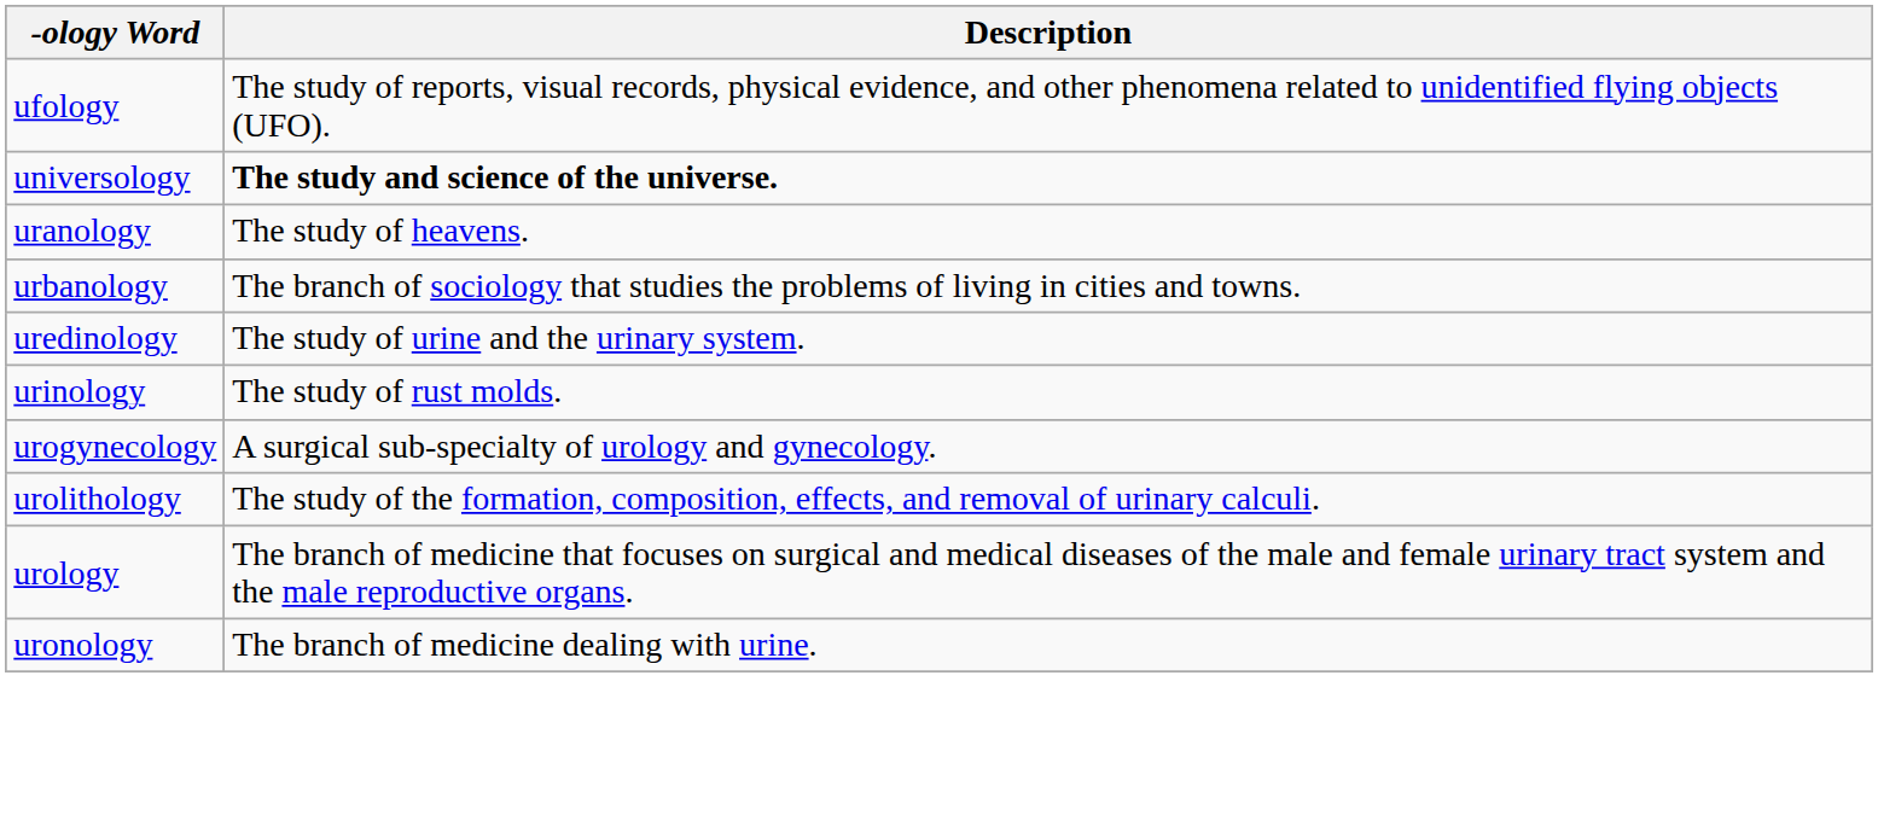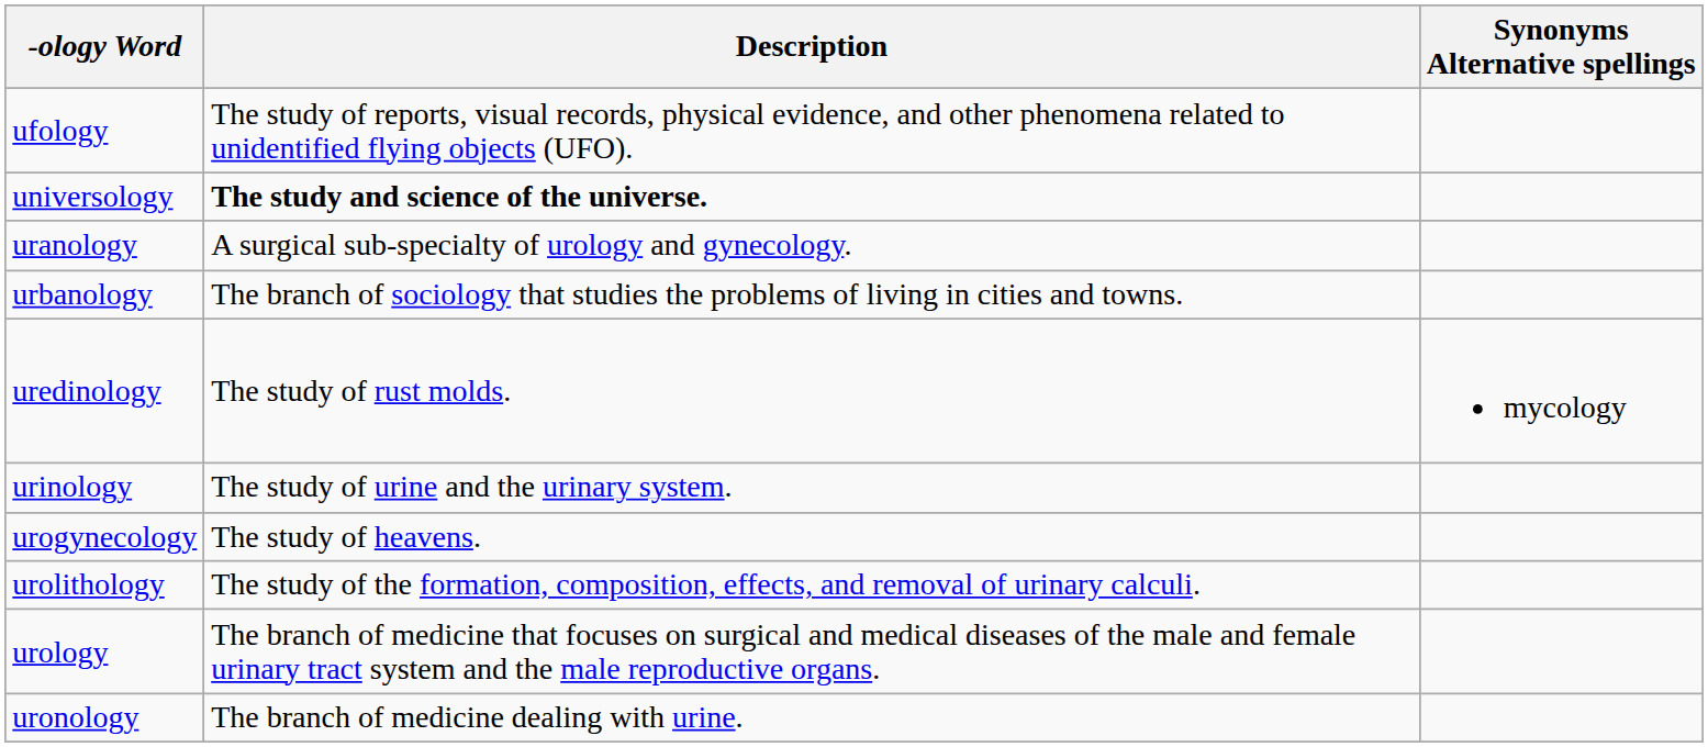+ column: Synonyms Alternative spellings | mycology
uranology | Description: The study of heavens. -> A surgical sub-specialty of urology and gynecology.
uredinology | Description: The study of urine and the urinary system. -> The study of rust molds.
urinology | Description: The study of rust molds. -> The study of urine and the urinary system.
urogynecology | Description: A surgical sub-specialty of urology and gynecology. -> The study of heavens.
